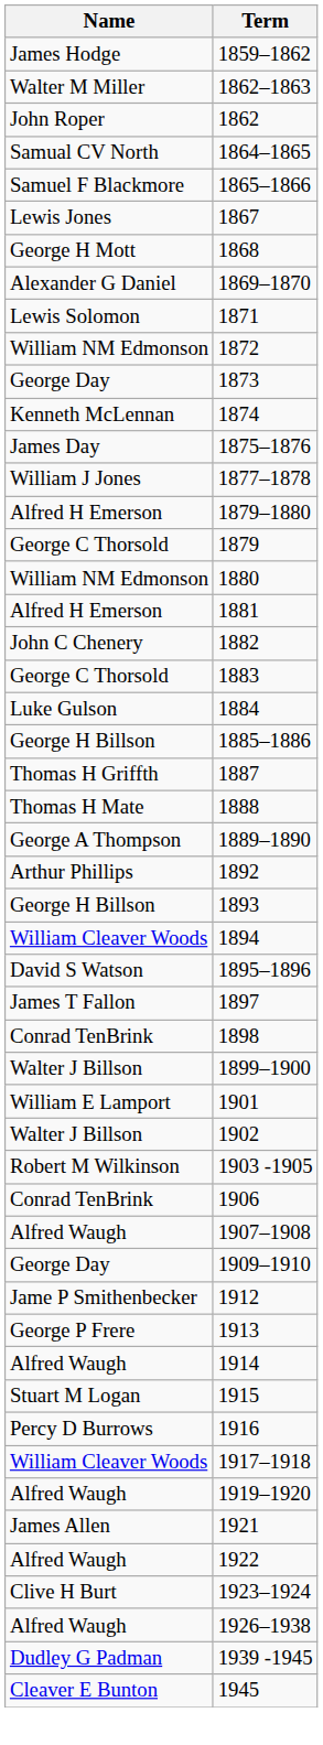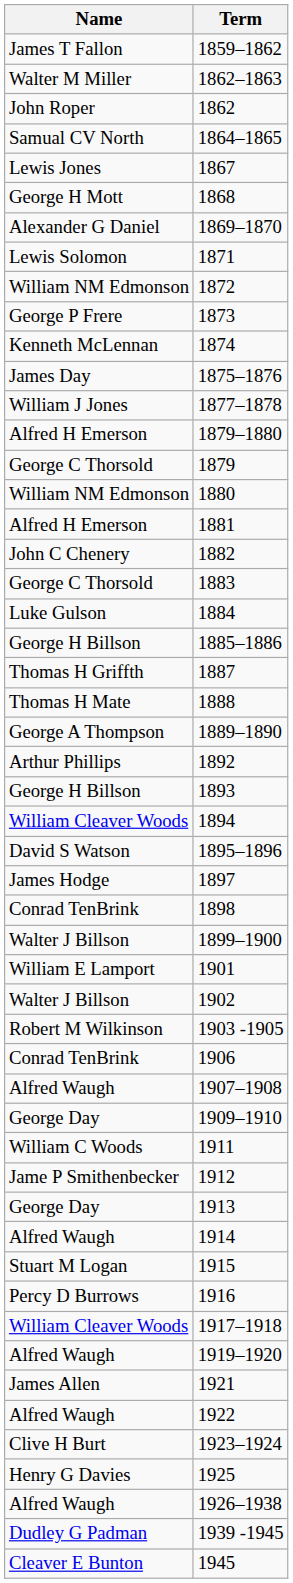1859–1862 | Name: James Hodge -> James T Fallon
- row: Samuel F Blackmore | 1865–1866
1873 | Name: George Day -> George P Frere
1897 | Name: James T Fallon -> James Hodge
+ row: William C Woods | 1911
1913 | Name: George P Frere -> George Day
+ row: Henry G Davies | 1925
